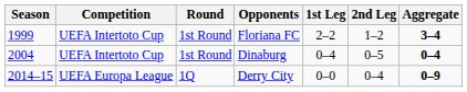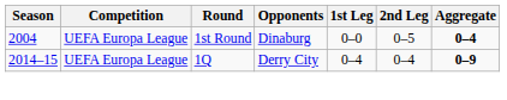- row: 1999 | UEFA Intertoto Cup | 1st Round | Floriana FC | 2–2 | 1–2 | 3–4
Dinaburg | Competition: UEFA Intertoto Cup -> UEFA Europa League
Dinaburg | 1st Leg: 0–4 -> 0–0
Derry City | 1st Leg: 0–0 -> 0–4
